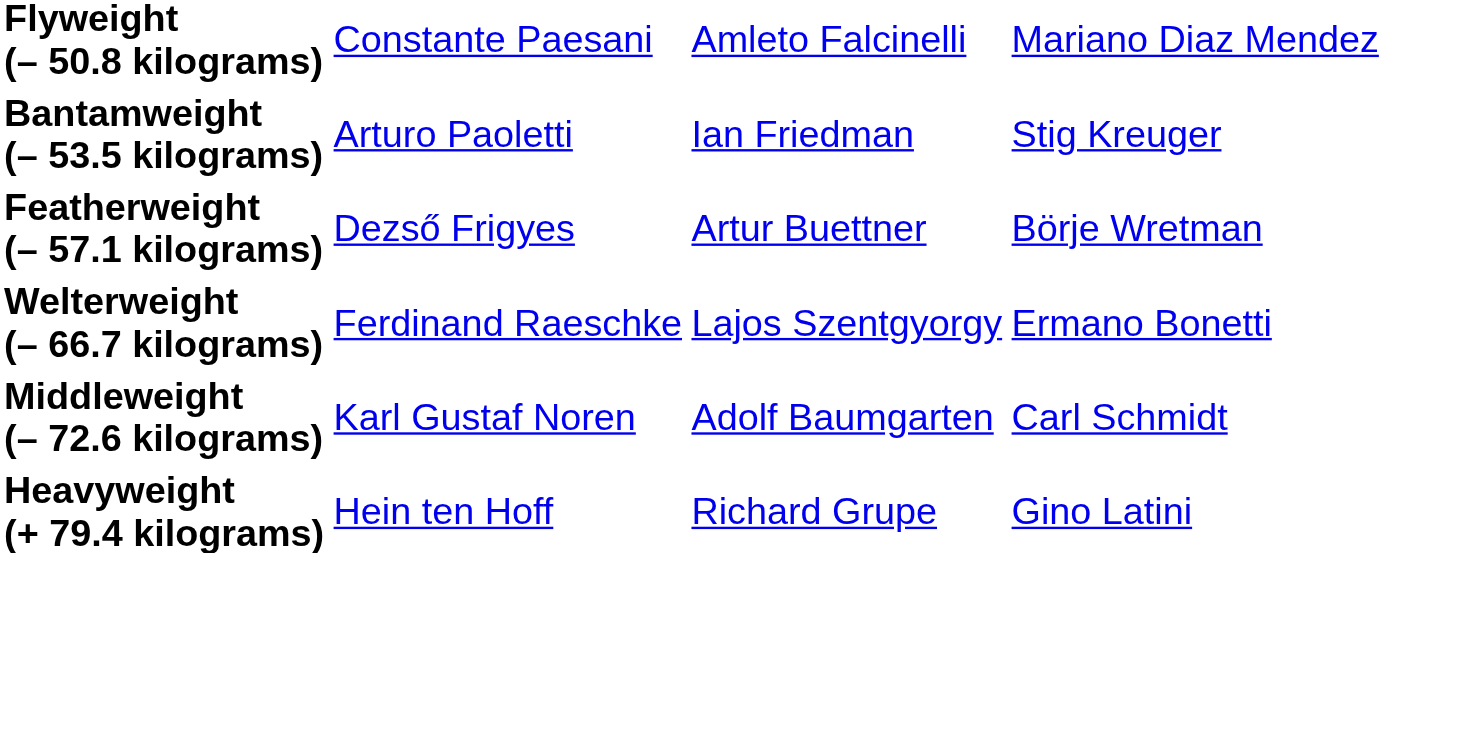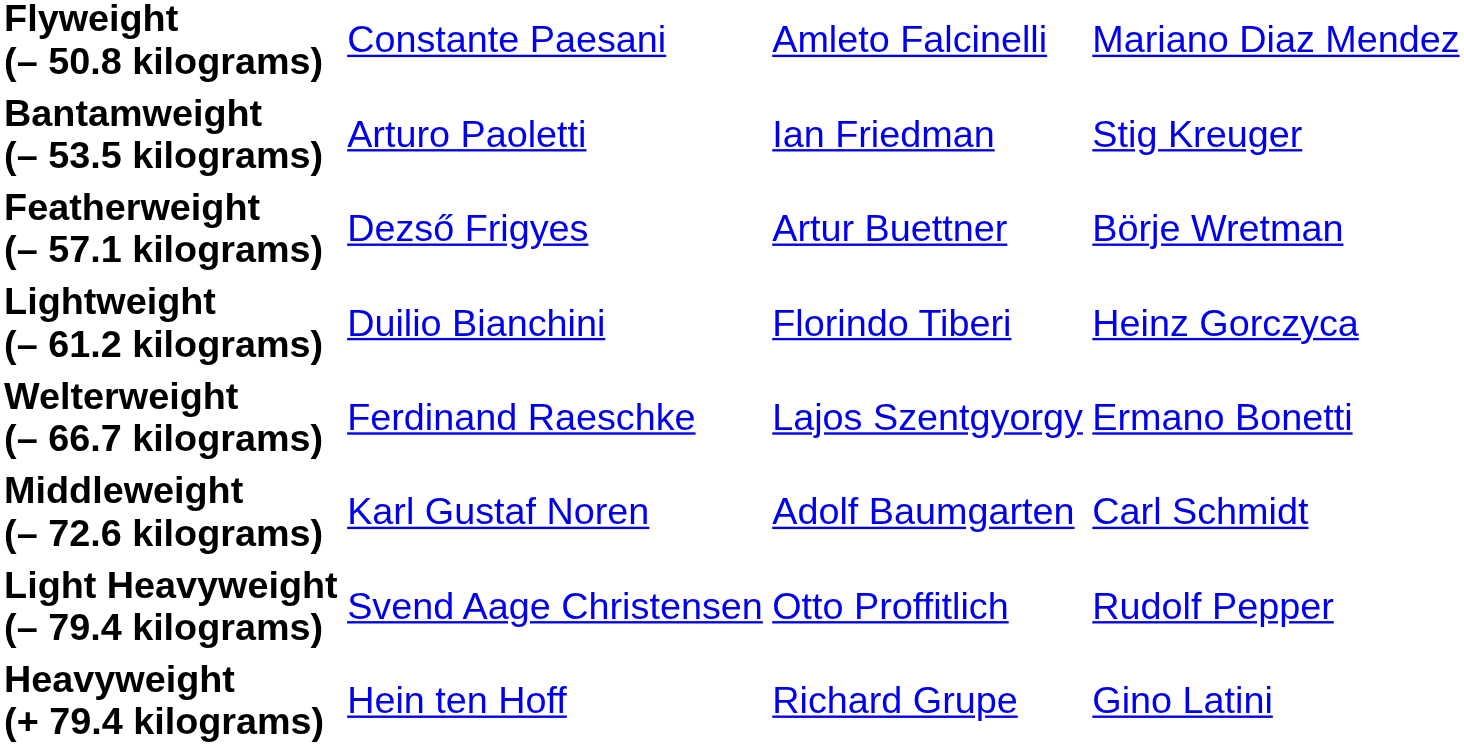+ row: Lightweight (– 61.2 kilograms) | Duilio Bianchini | Florindo Tiberi | Heinz Gorczyca
+ row: Light Heavyweight (– 79.4 kilograms) | Svend Aage Christensen | Otto Proffitlich | Rudolf Pepper
